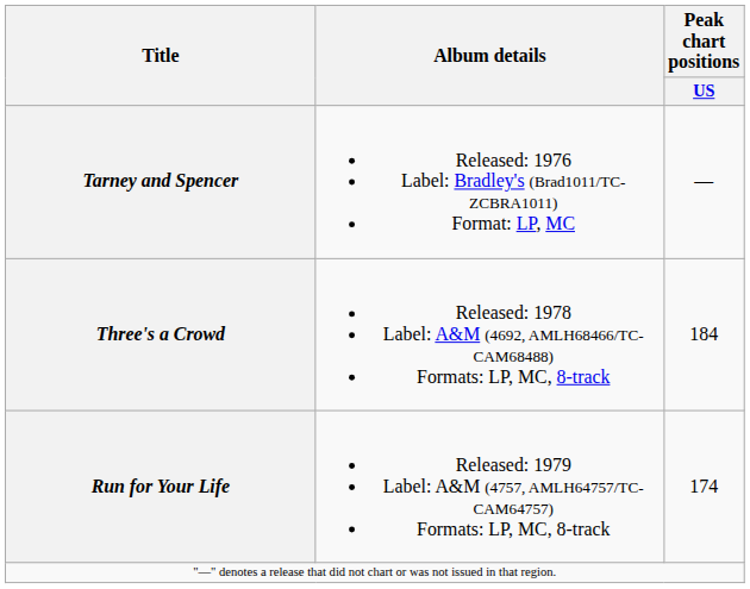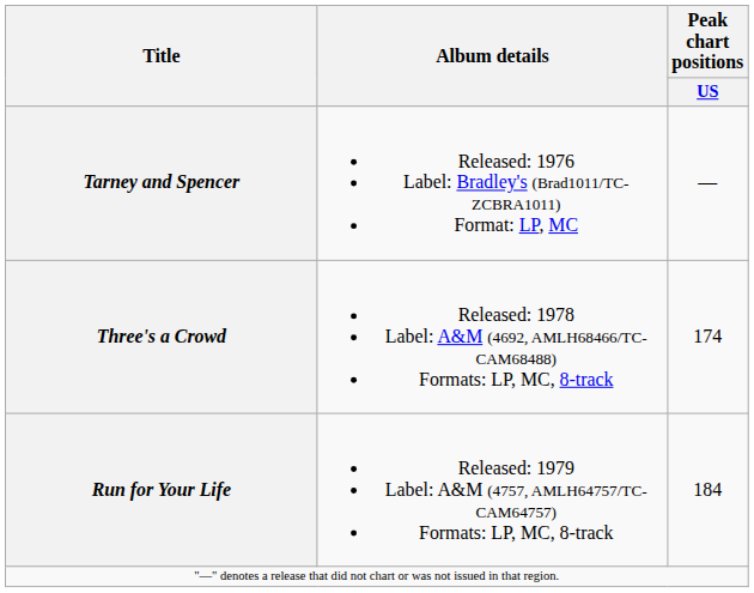Three's a Crowd | Peak chart positions / US: 184 -> 174
Run for Your Life | Peak chart positions / US: 174 -> 184
